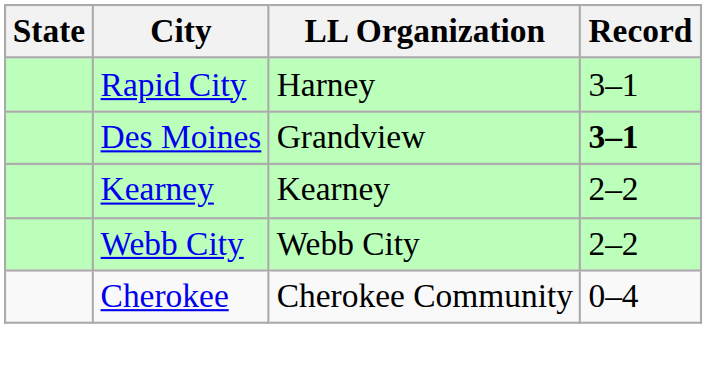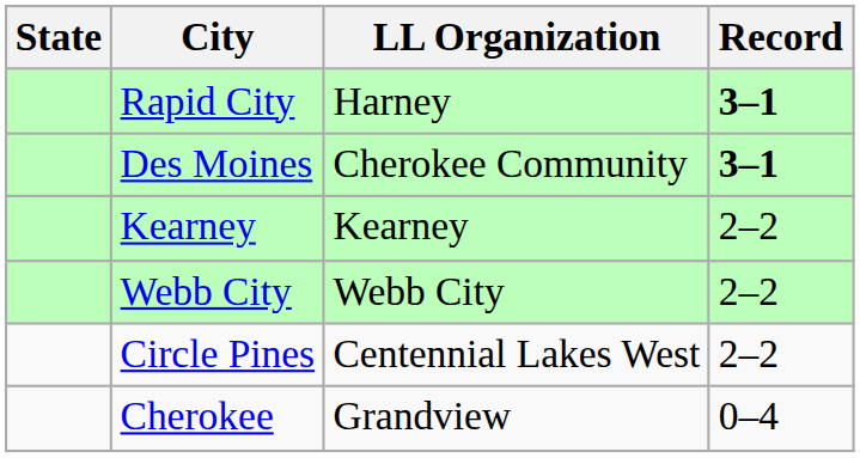Rapid City | Record: normal -> bold
Des Moines | LL Organization: Grandview -> Cherokee Community
+ row: Circle Pines | Centennial Lakes West | 2–2
Cherokee | LL Organization: Cherokee Community -> Grandview
